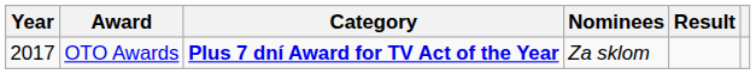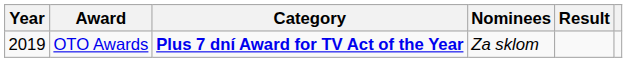OTO Awards | Year: 2017 -> 2019
